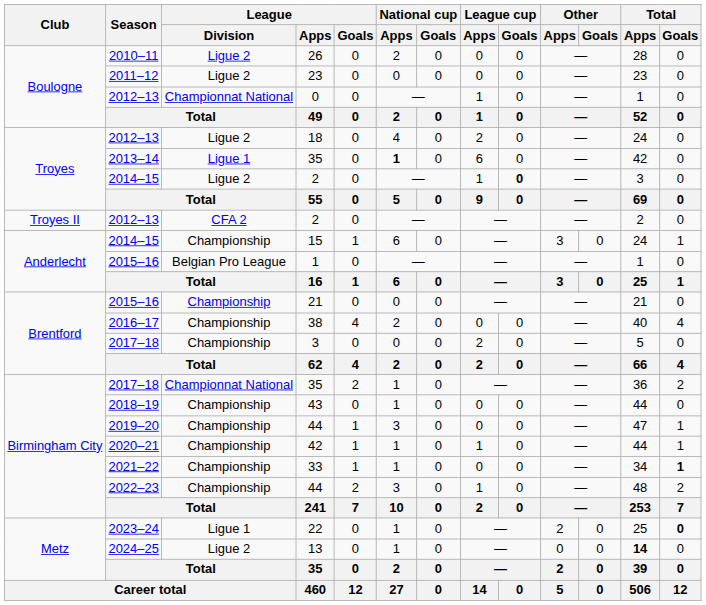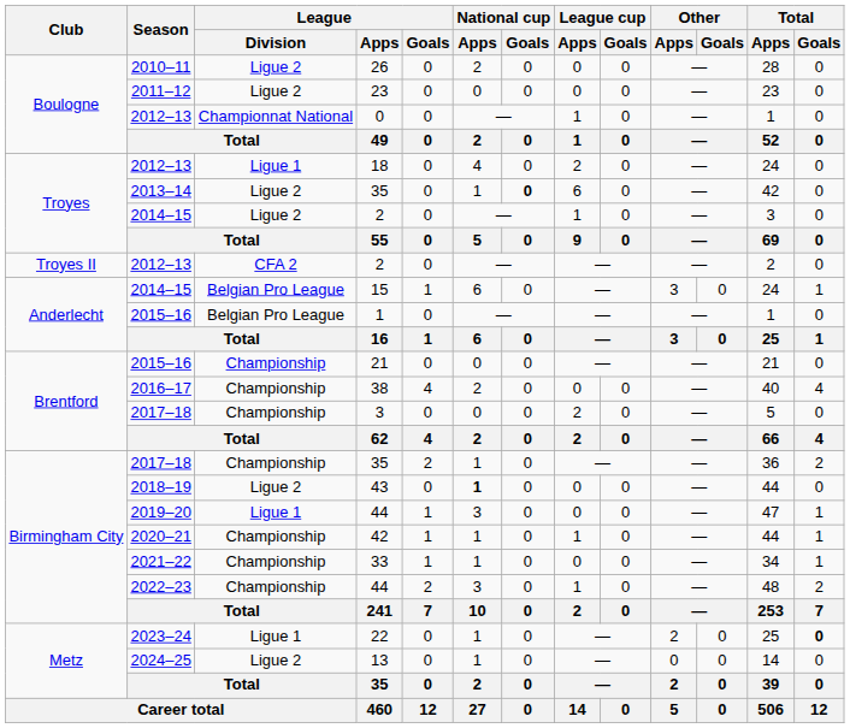18 | League / Division: Ligue 2 -> Ligue 1
2013–14 / 35 | League / Division: Ligue 1 -> Ligue 2
2013–14 / 35 | National cup / Apps: bold -> normal
2013–14 / 35 | National cup / Goals: normal -> bold
2014–15 / 2 | League cup / Goals: bold -> normal
15 | League / Division: Championship -> Belgian Pro League
2017–18 / 35 | League / Division: Championnat National -> Championship
43 | League / Division: Championship -> Ligue 2
43 | National cup / Apps: normal -> bold
2019–20 / 44 | League / Division: Championship -> Ligue 1
33 | Total / Goals: bold -> normal
13 | Total / Apps: bold -> normal
